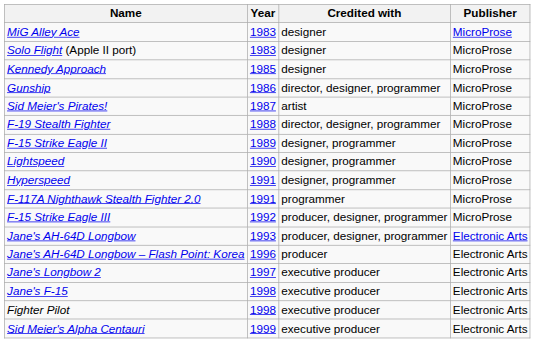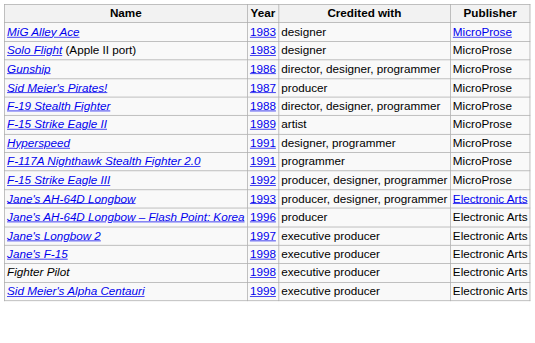- row: Kennedy Approach | 1985 | designer | MicroProse
Sid Meier's Pirates! | Credited with: artist -> producer
F-15 Strike Eagle II | Credited with: designer, programmer -> artist
- row: Lightspeed | 1990 | designer, programmer | MicroProse
